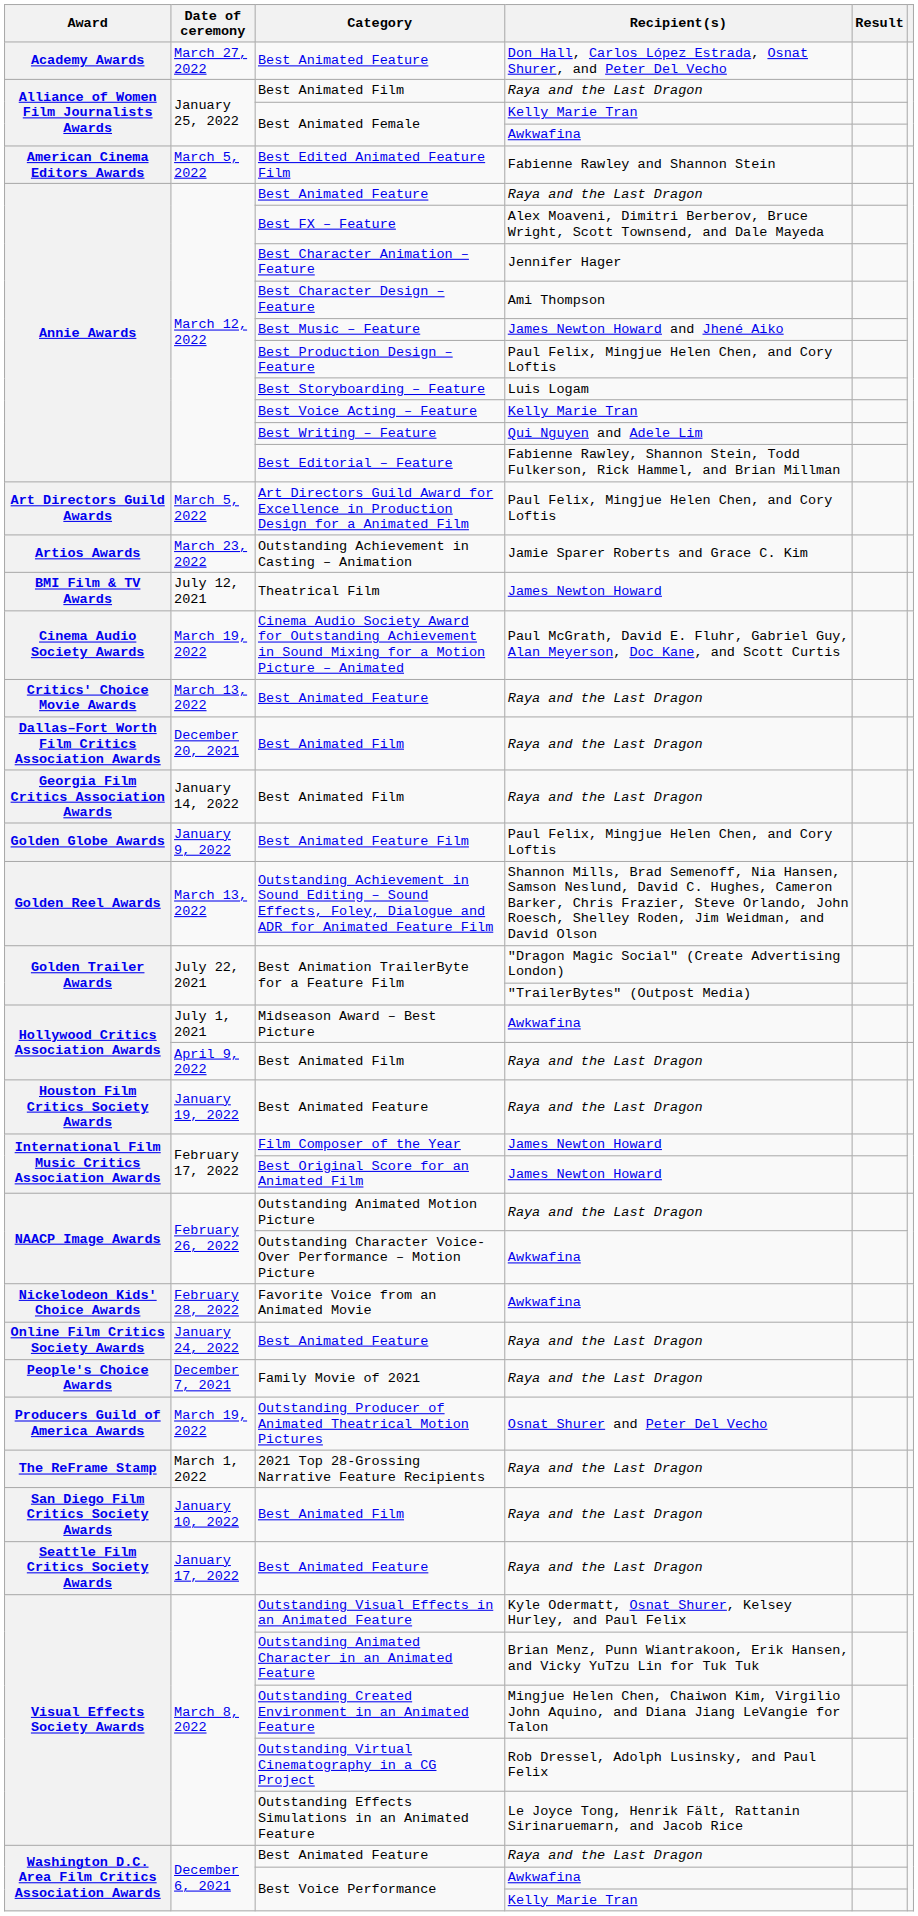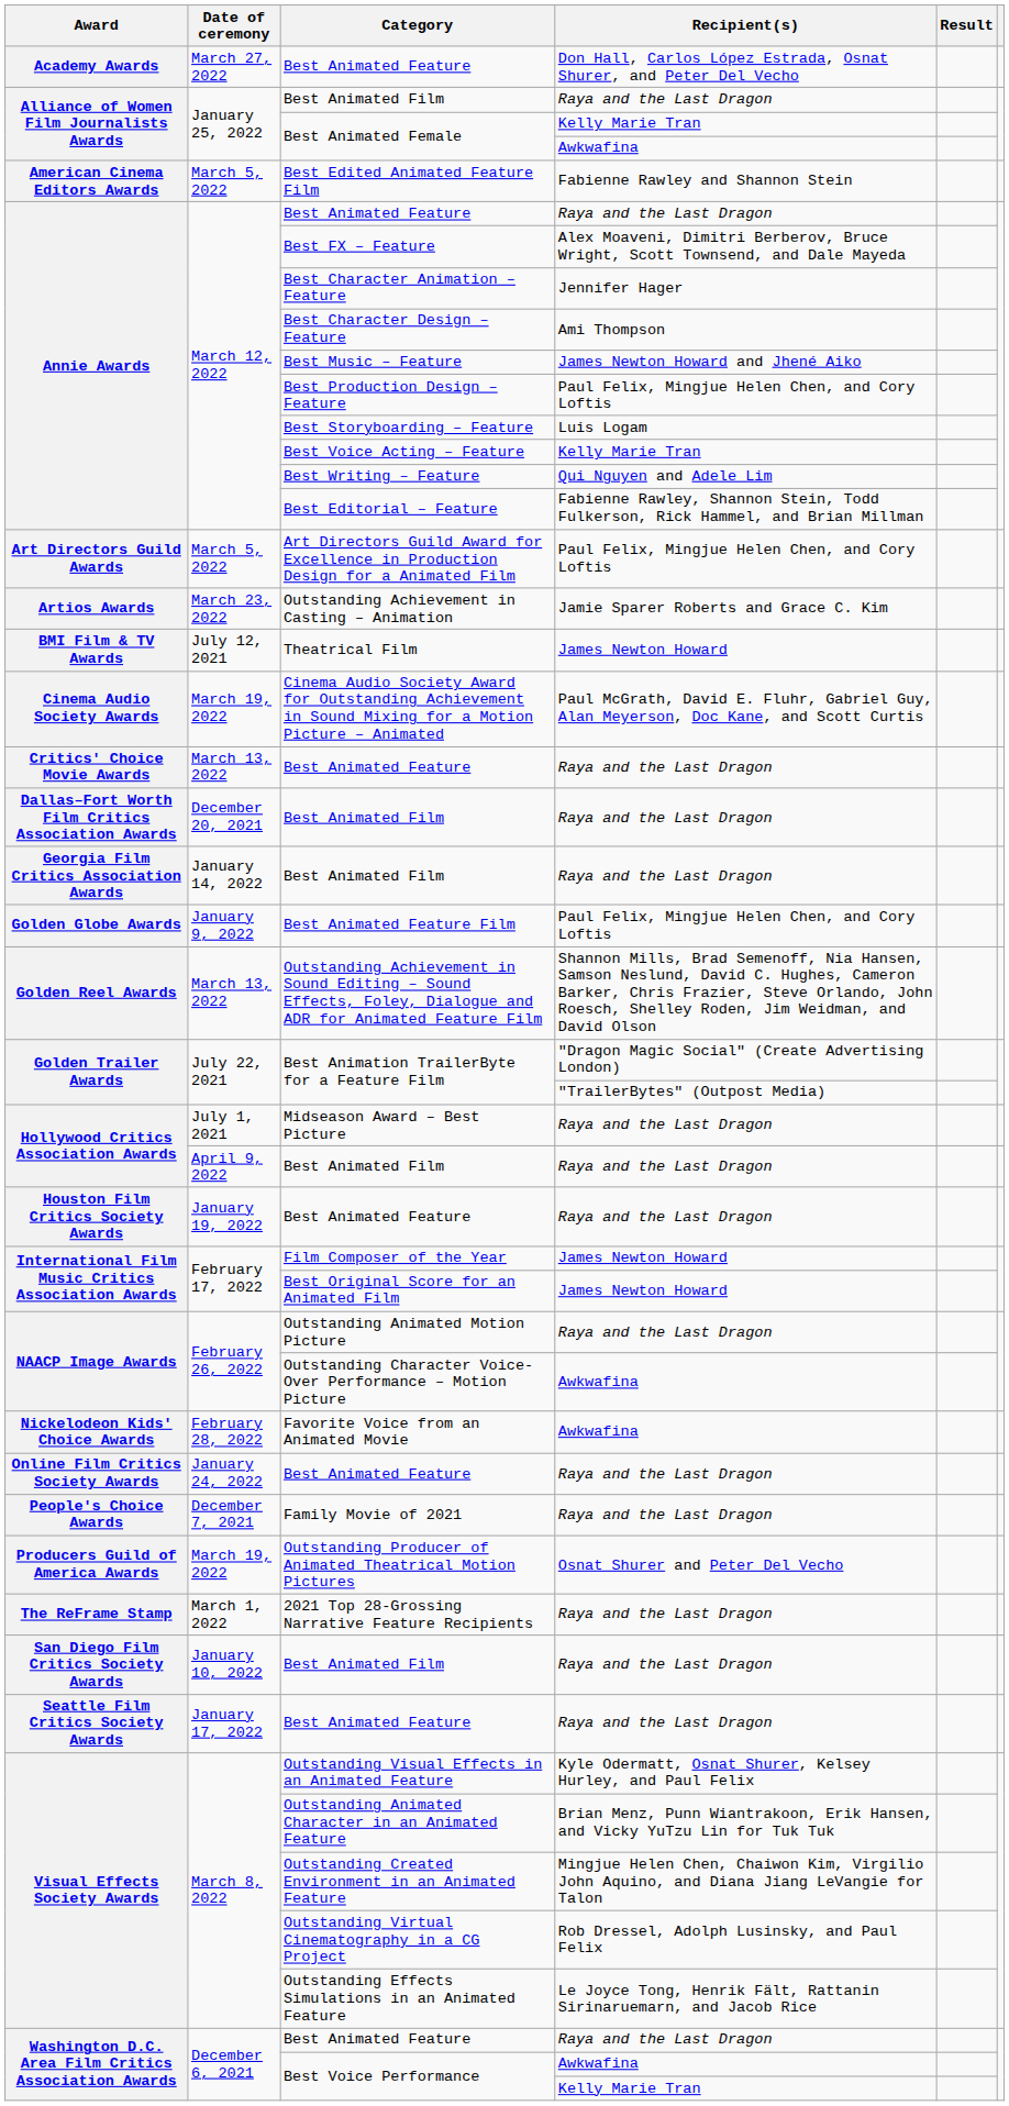Midseason Award – Best Picture | Recipient(s): Awkwafina -> Raya and the Last Dragon
